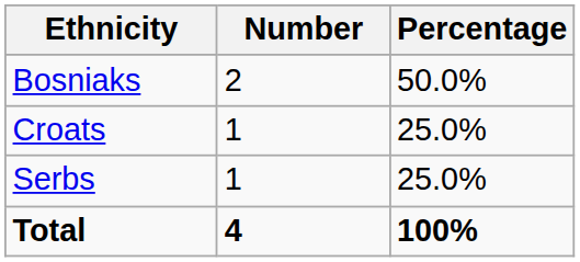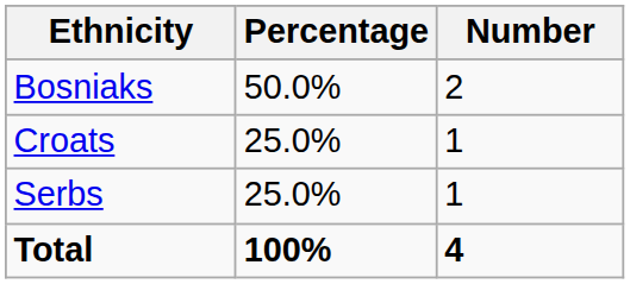columns swapped: Number <-> Percentage
